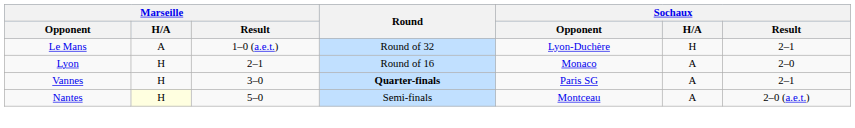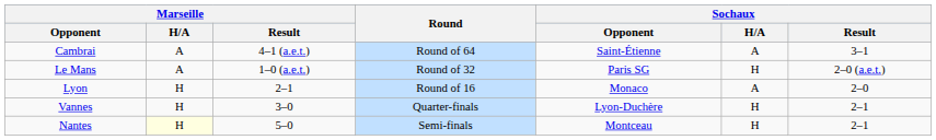+ row: Cambrai | A | 4–1 (a.e.t.) | Round of 64 | Saint-Étienne | A | 3–1
Le Mans | Sochaux / Opponent: Lyon-Duchère -> Paris SG
Le Mans | Sochaux / Result: 2–1 -> 2–0 (a.e.t.)
Vannes | Round: bold -> normal
Vannes | Sochaux / Opponent: Paris SG -> Lyon-Duchère
Vannes | Sochaux / H/A: A -> H
Nantes | Sochaux / H/A: A -> H
Nantes | Sochaux / Result: 2–0 (a.e.t.) -> 2–1
